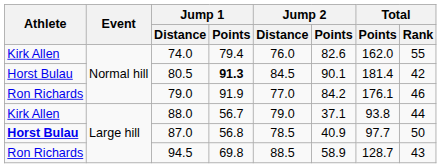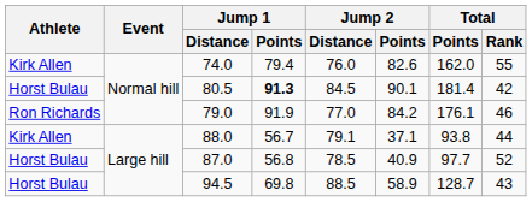88.0 | Jump 2 / Distance: 79.0 -> 79.1
87.0 | Athlete: bold -> normal
87.0 | Total / Rank: 50 -> 52
94.5 | Athlete: Ron Richards -> Horst Bulau
